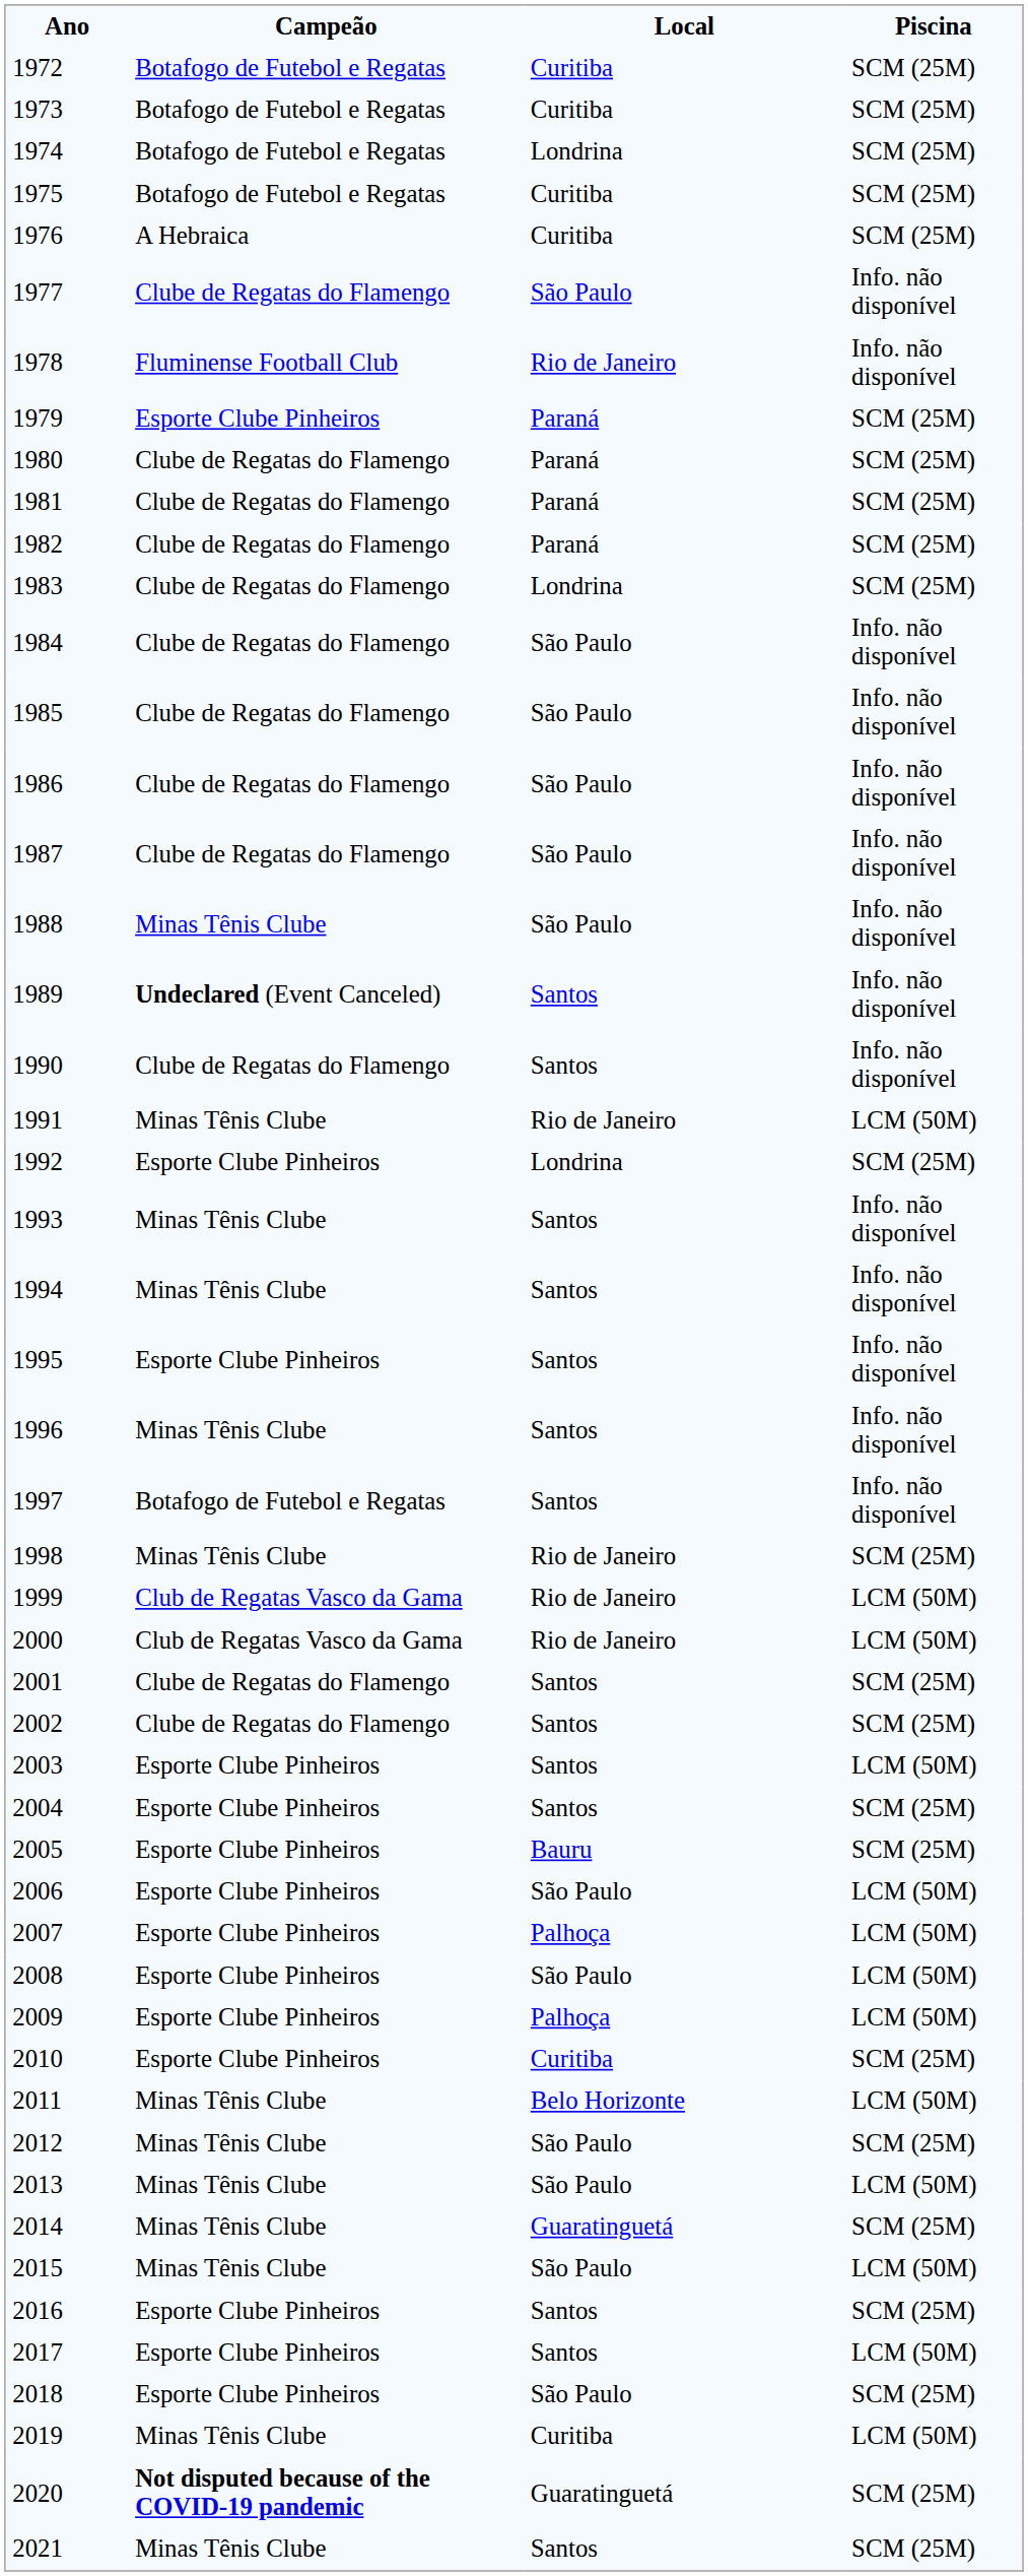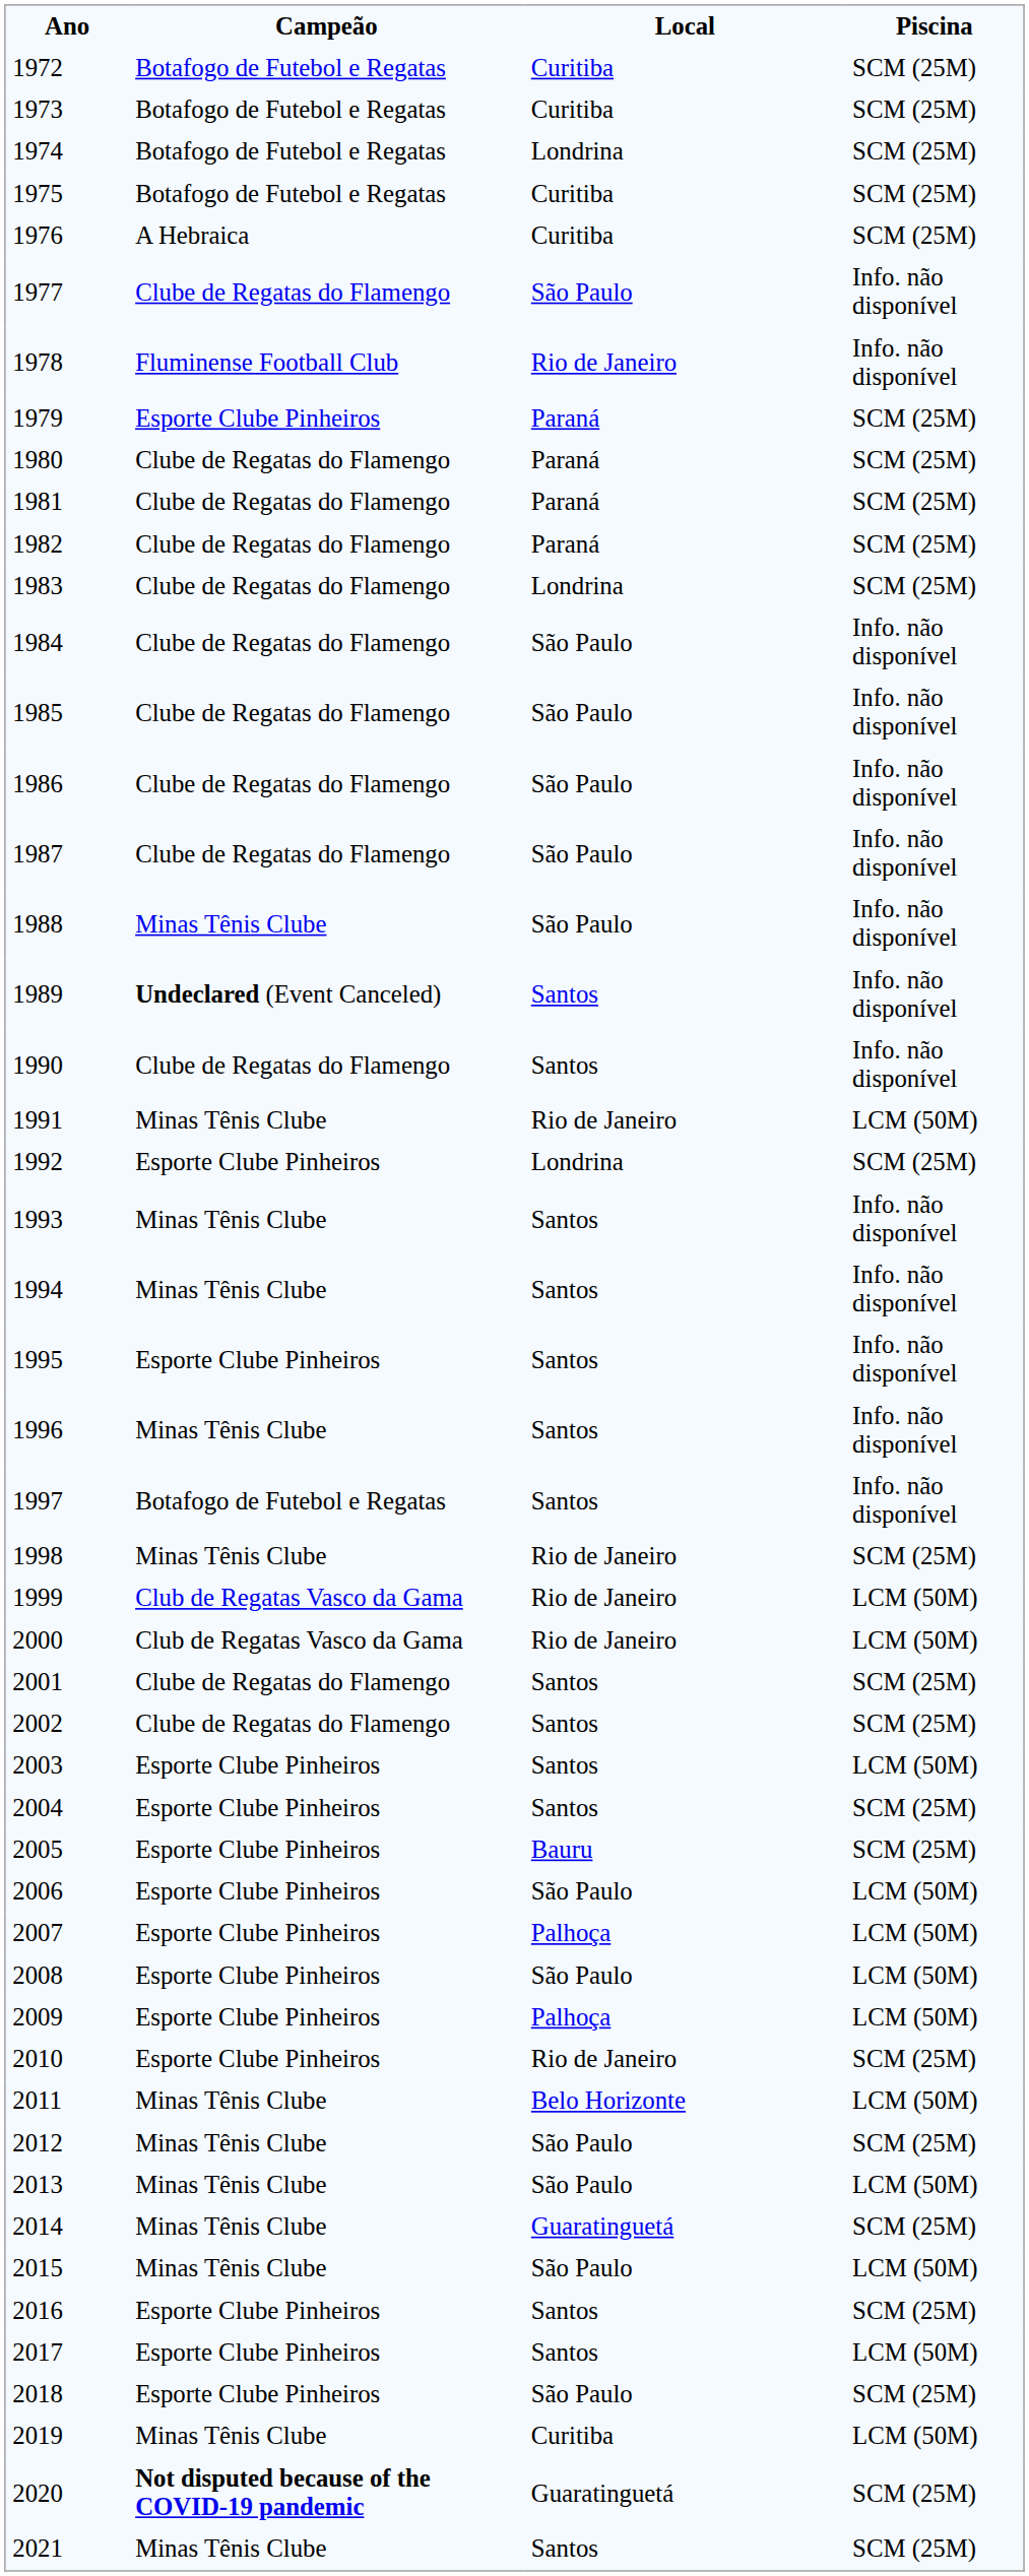2010 | Local: Curitiba -> Rio de Janeiro
